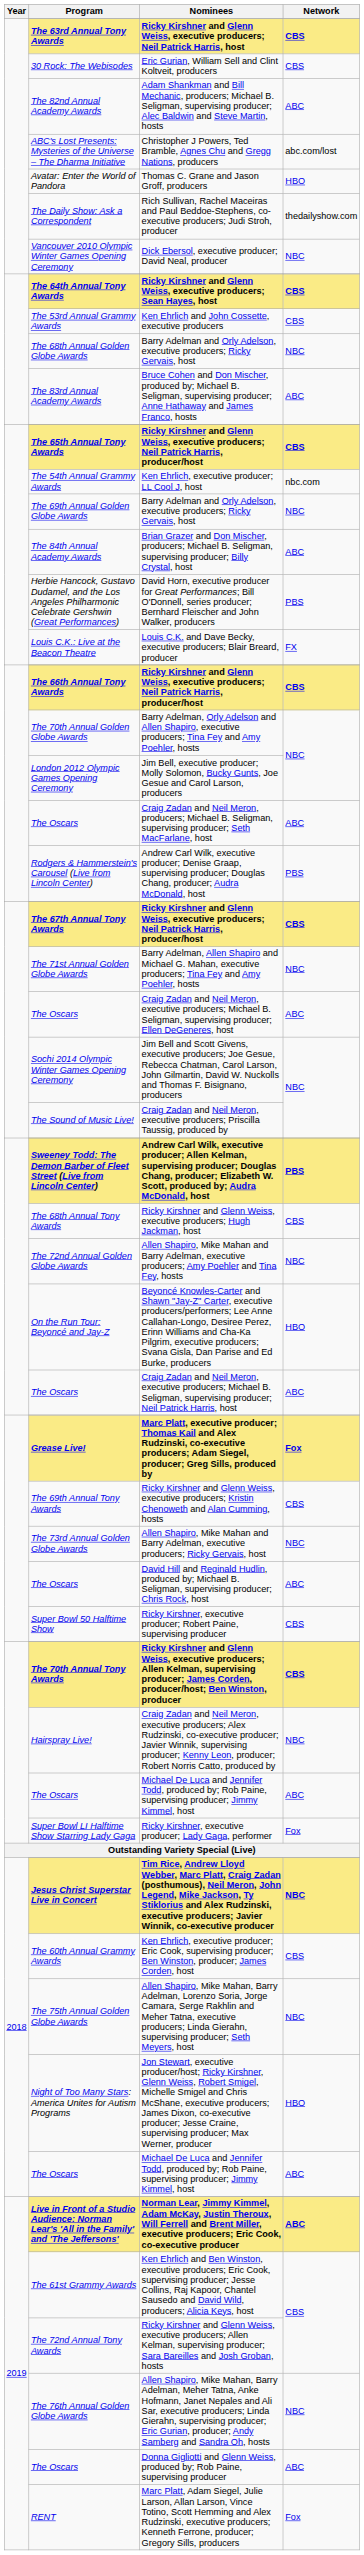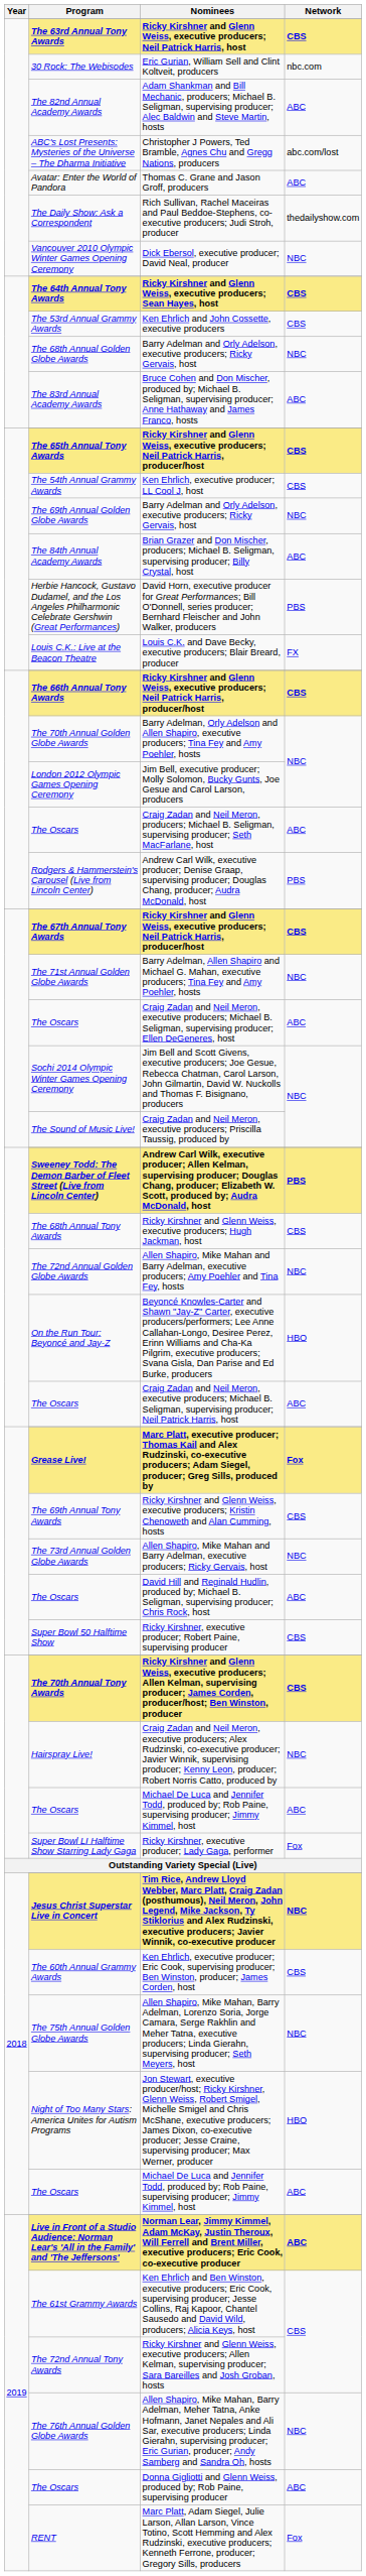Eric Gurian, William Sell and Clint Koltveit, producers | Network: CBS -> nbc.com
Thomas C. Grane and Jason Groff, producers | Network: HBO -> ABC
Ken Ehrlich, executive producer; LL Cool J, host | Network: nbc.com -> CBS
